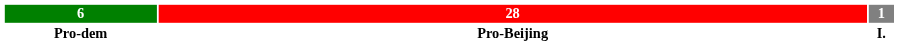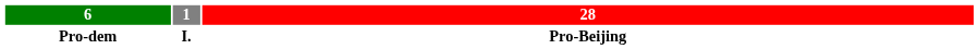columns swapped: 1 <-> 28
